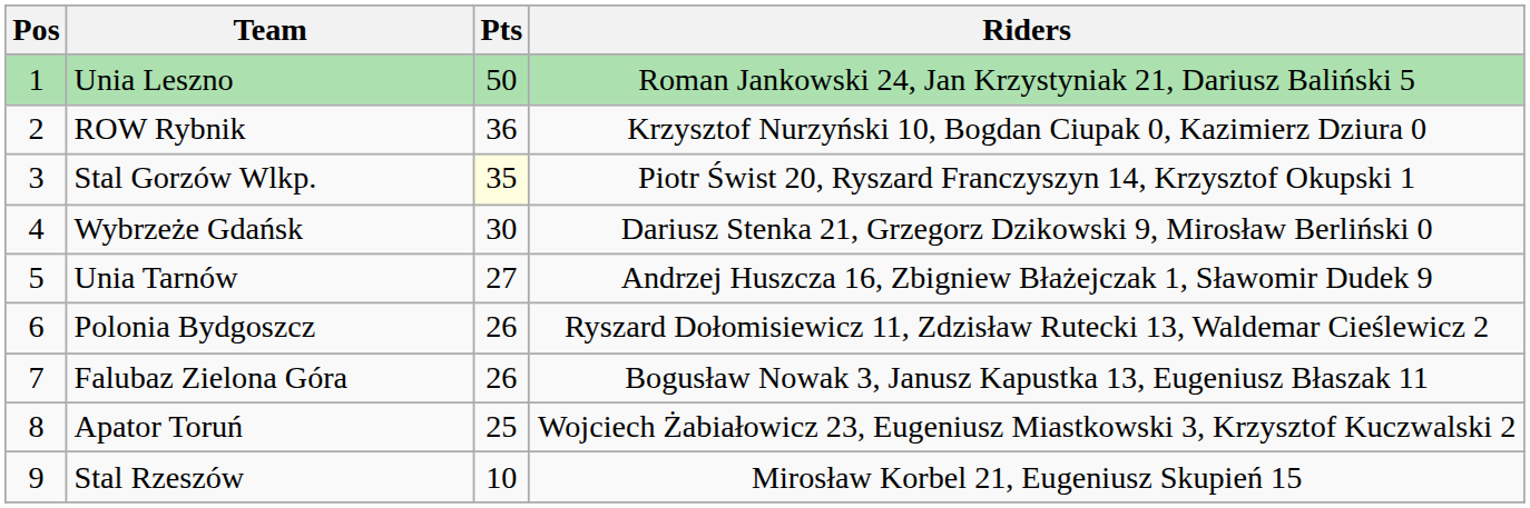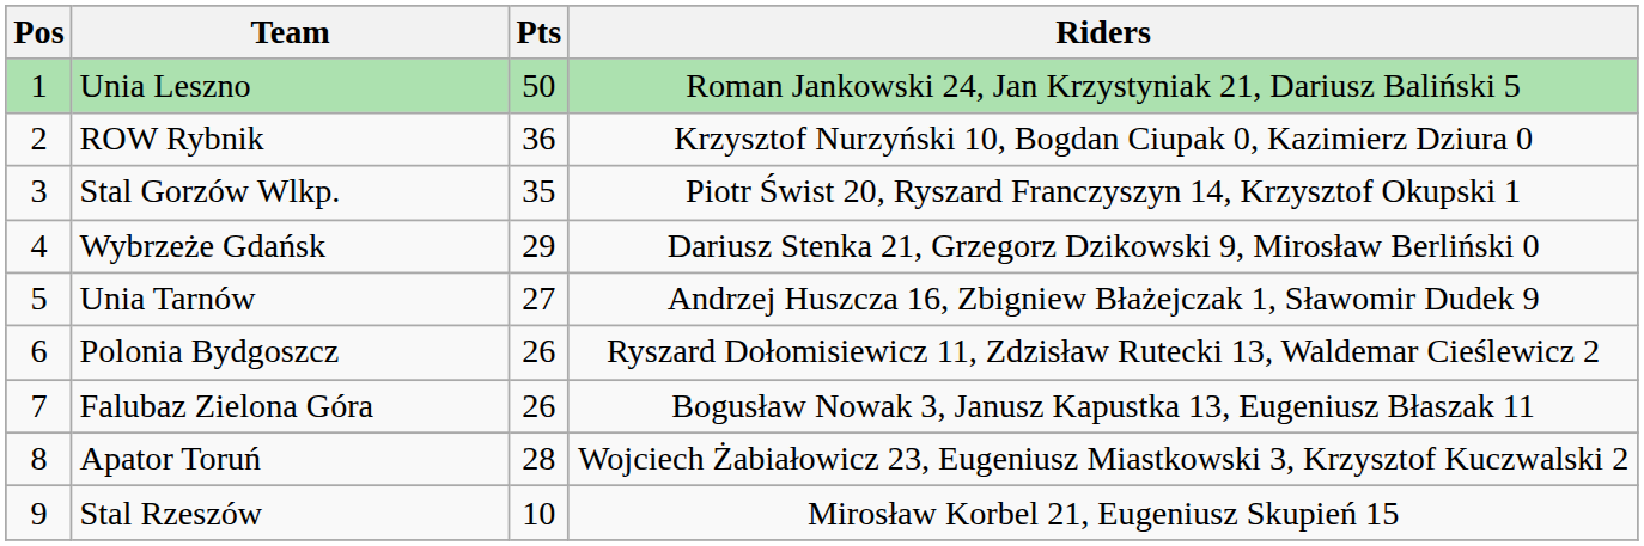Stal Gorzów Wlkp. | Pts: lightyellow background -> no background
Wybrzeże Gdańsk | Pts: 30 -> 29
Apator Toruń | Pts: 25 -> 28
